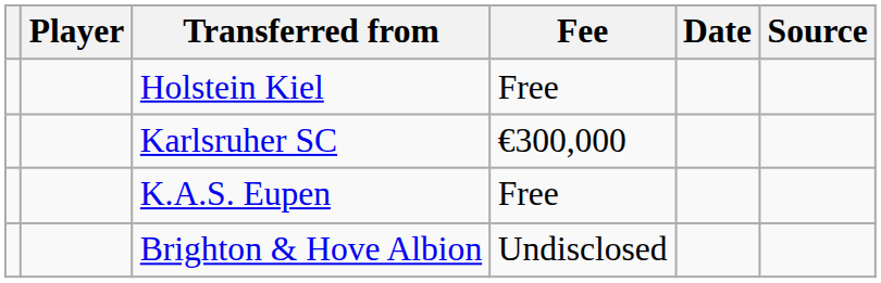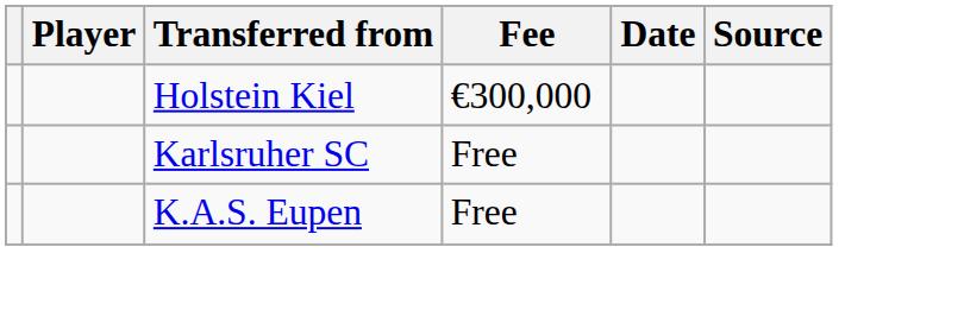Holstein Kiel | Fee: Free -> €300,000
Karlsruher SC | Fee: €300,000 -> Free
- row: Brighton & Hove Albion | Undisclosed
